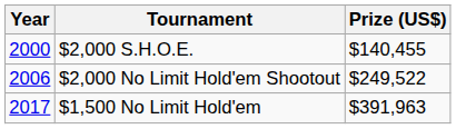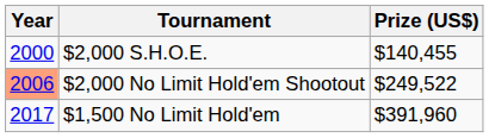$2,000 No Limit Hold'em Shootout | Year: no background -> lightsalmon background
$1,500 No Limit Hold'em | Prize (US$): $391,963 -> $391,960
